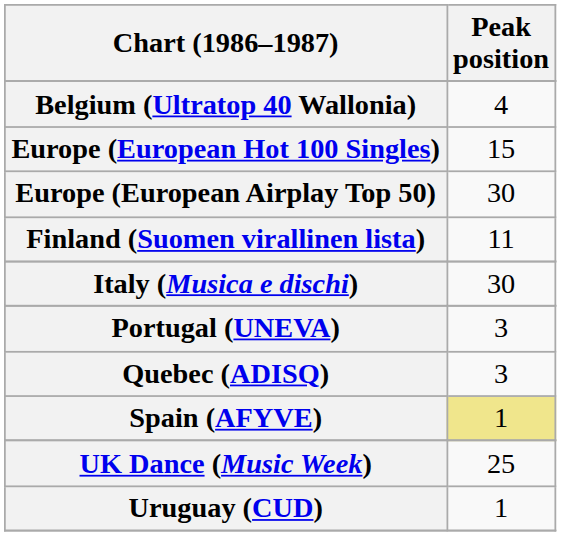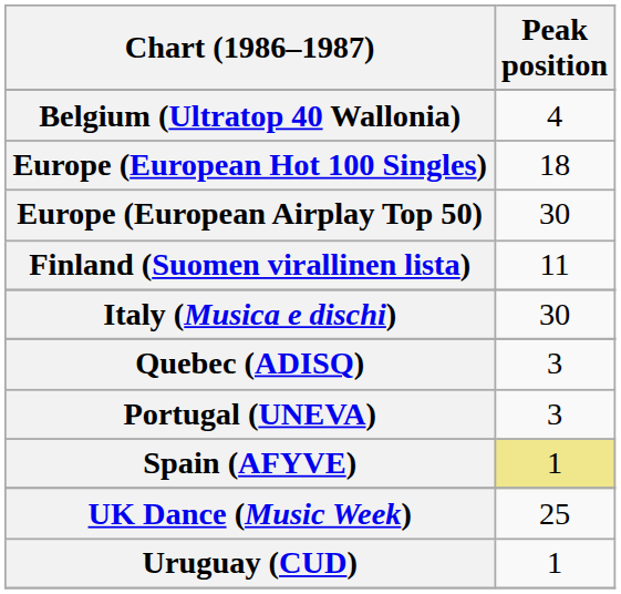Europe (European Hot 100 Singles) | Peak position: 15 -> 18
rows swapped: Portugal (UNEVA) <-> Quebec (ADISQ)
